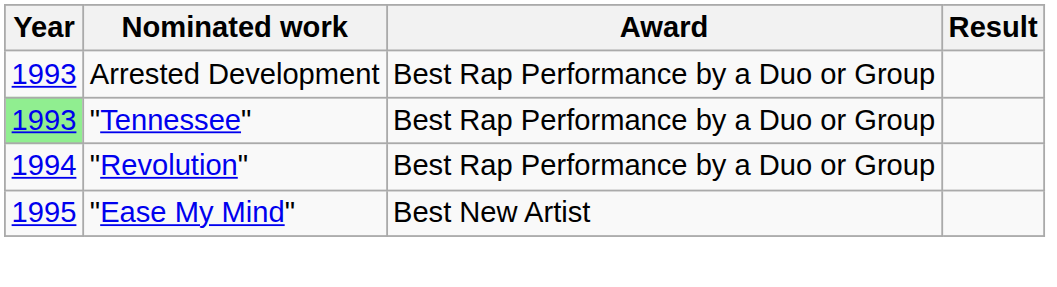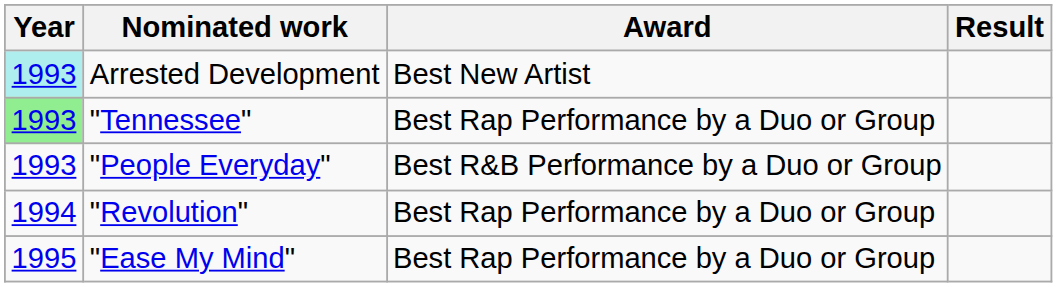Arrested Development | Year: no background -> paleturquoise background
Arrested Development | Award: Best Rap Performance by a Duo or Group -> Best New Artist
+ row: 1993 | "People Everyday" | Best R&B Performance by a Duo or Group
"Ease My Mind" | Award: Best New Artist -> Best Rap Performance by a Duo or Group
